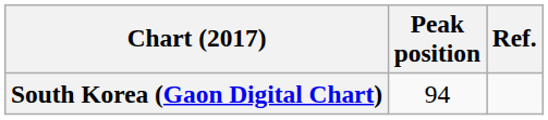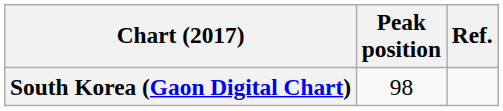South Korea (Gaon Digital Chart) | Peak position: 94 -> 98
